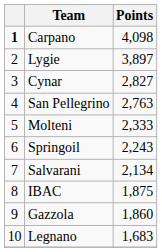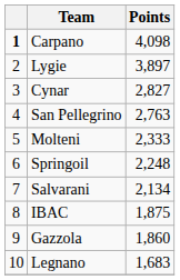Springoil | Points: 2,243 -> 2,248
